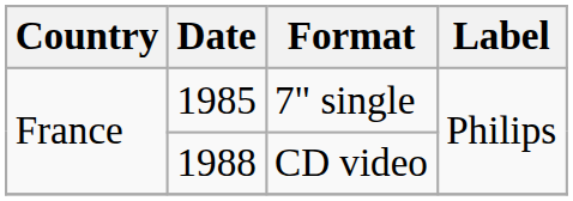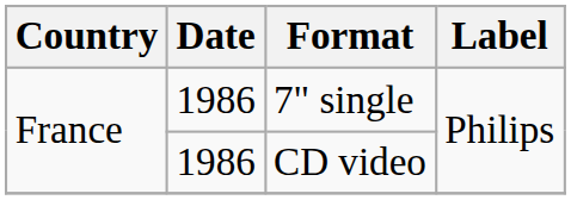7" single | Date: 1985 -> 1986
CD video | Date: 1988 -> 1986
